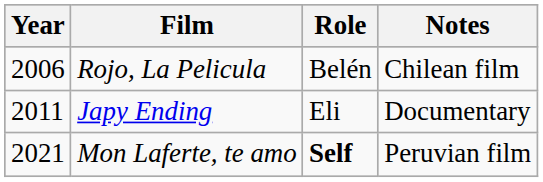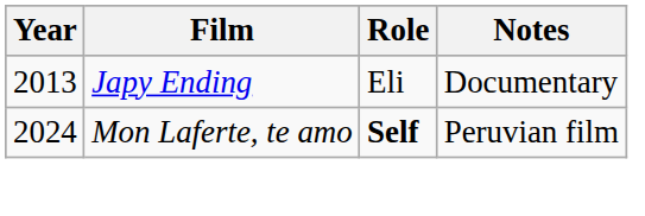- row: 2006 | Rojo, La Pelicula | Belén | Chilean film
Japy Ending | Year: 2011 -> 2013
Mon Laferte, te amo | Year: 2021 -> 2024
